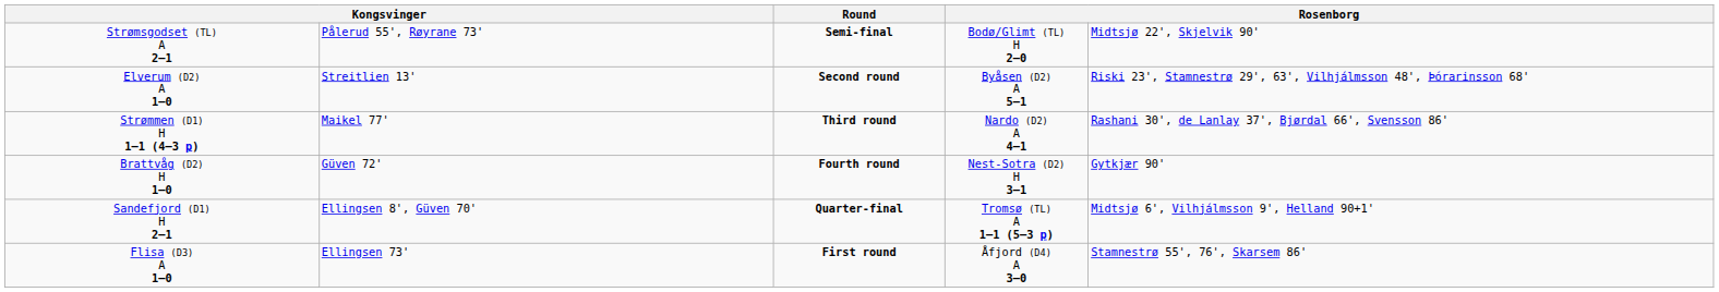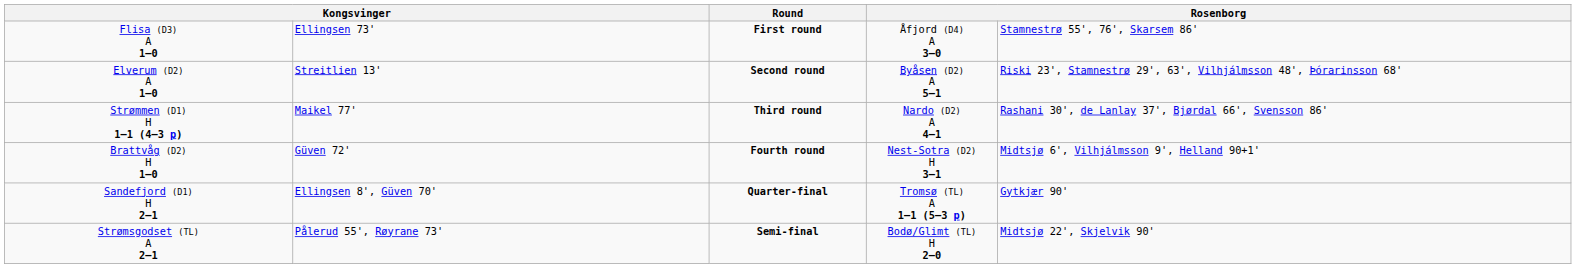rows swapped: Flisa (D3) A 1–0 <-> Strømsgodset (TL) A 2–1
Brattvåg (D2) H 1–0 | column 5: Gytkjær 90' -> Midtsjø 6', Vilhjálmsson 9', Helland 90+1'
Sandefjord (D1) H 2–1 | column 5: Midtsjø 6', Vilhjálmsson 9', Helland 90+1' -> Gytkjær 90'
